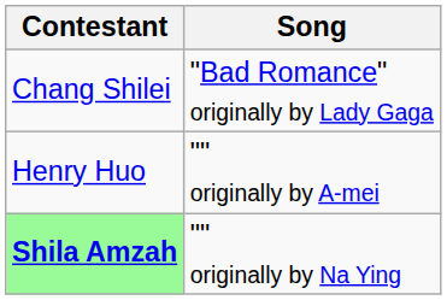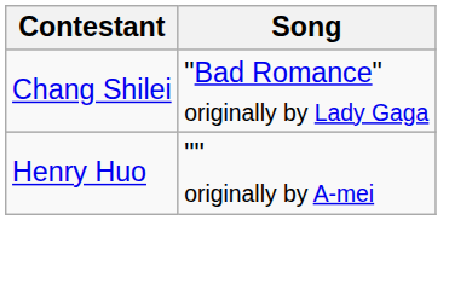- row: Shila Amzah | "" originally by Na Ying
